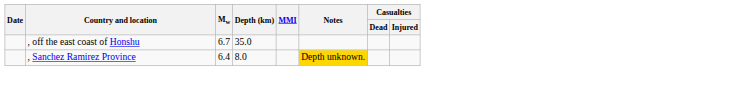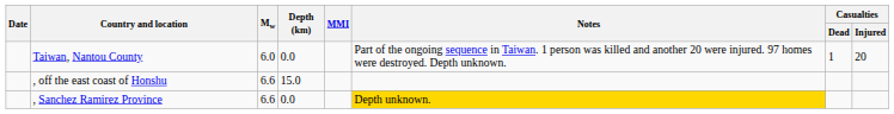+ row: Taiwan, Nantou County | 6.0 | 0.0 | Part of the ongoing sequence in Taiwan. 1 person was killed and another 20 were injured. 97 homes were destroyed. Depth unknown. | 1 | 20
, off the east coast of Honshu | Mw: 6.7 -> 6.6
, off the east coast of Honshu | Depth (km): 35.0 -> 15.0
, Sanchez Ramirez Province | Mw: 6.4 -> 6.6
, Sanchez Ramirez Province | Depth (km): 8.0 -> 0.0
